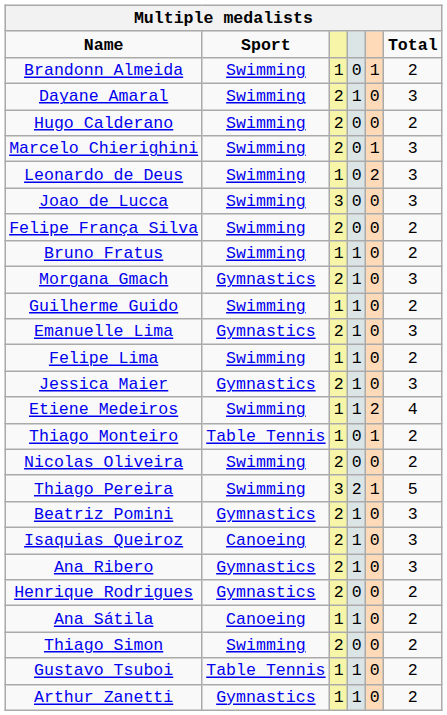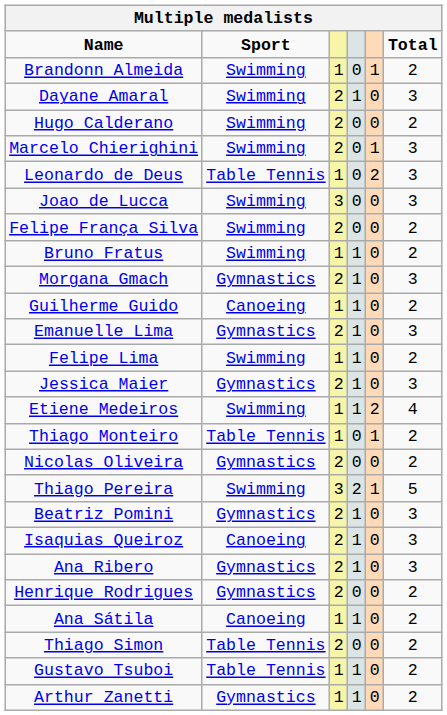Leonardo de Deus | Sport: Swimming -> Table Tennis
Guilherme Guido | Sport: Swimming -> Canoeing
Nicolas Oliveira | Sport: Swimming -> Gymnastics
Thiago Simon | Sport: Swimming -> Table Tennis
